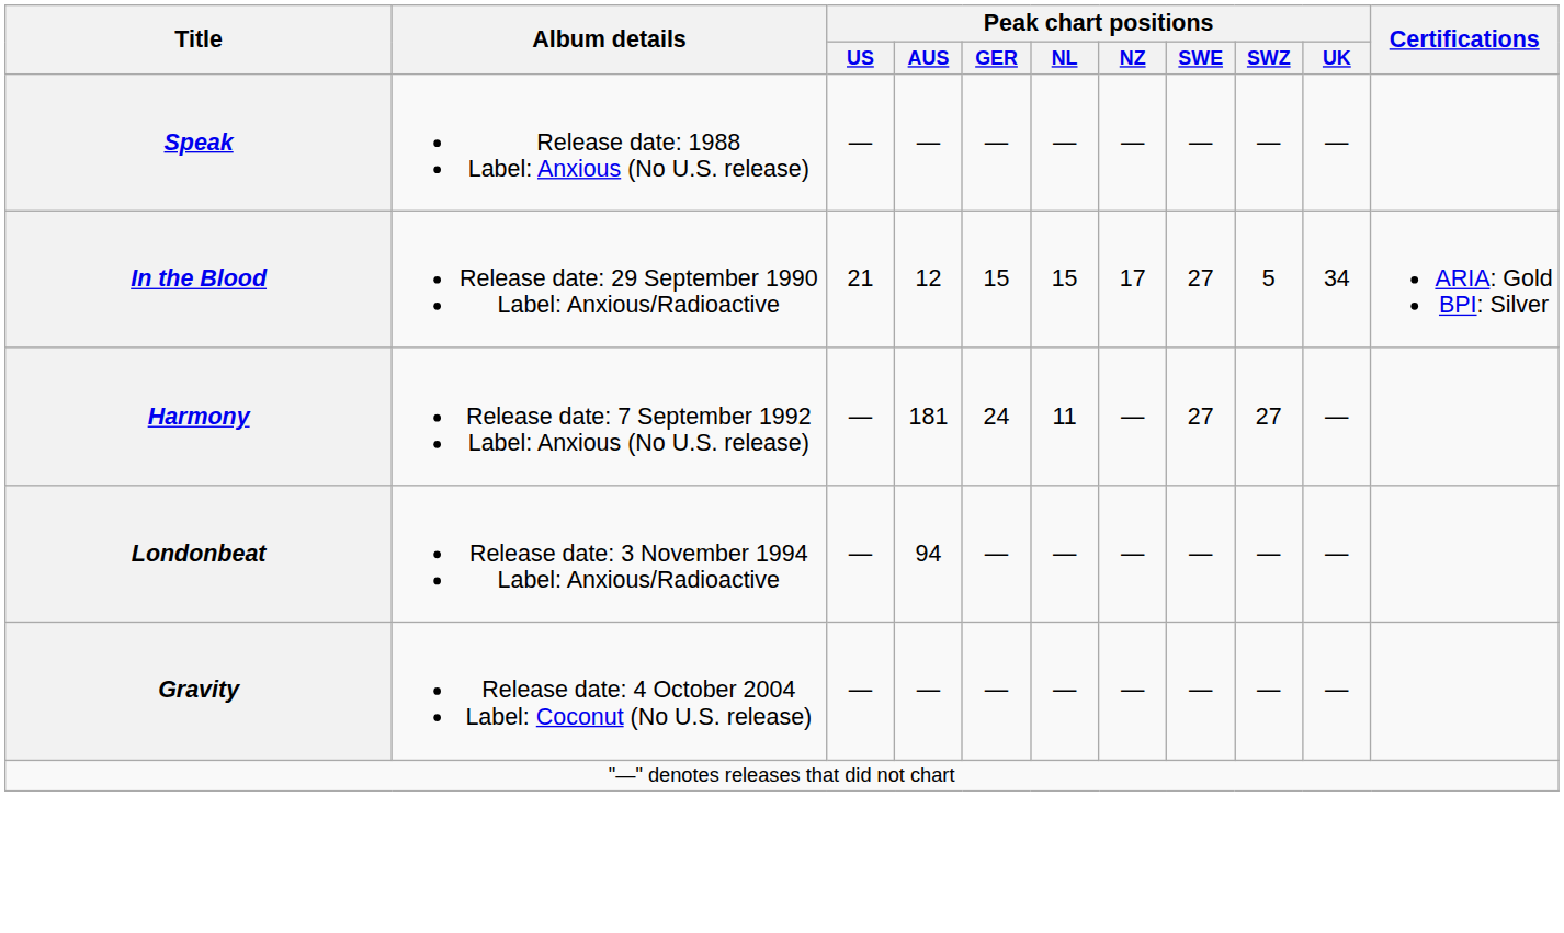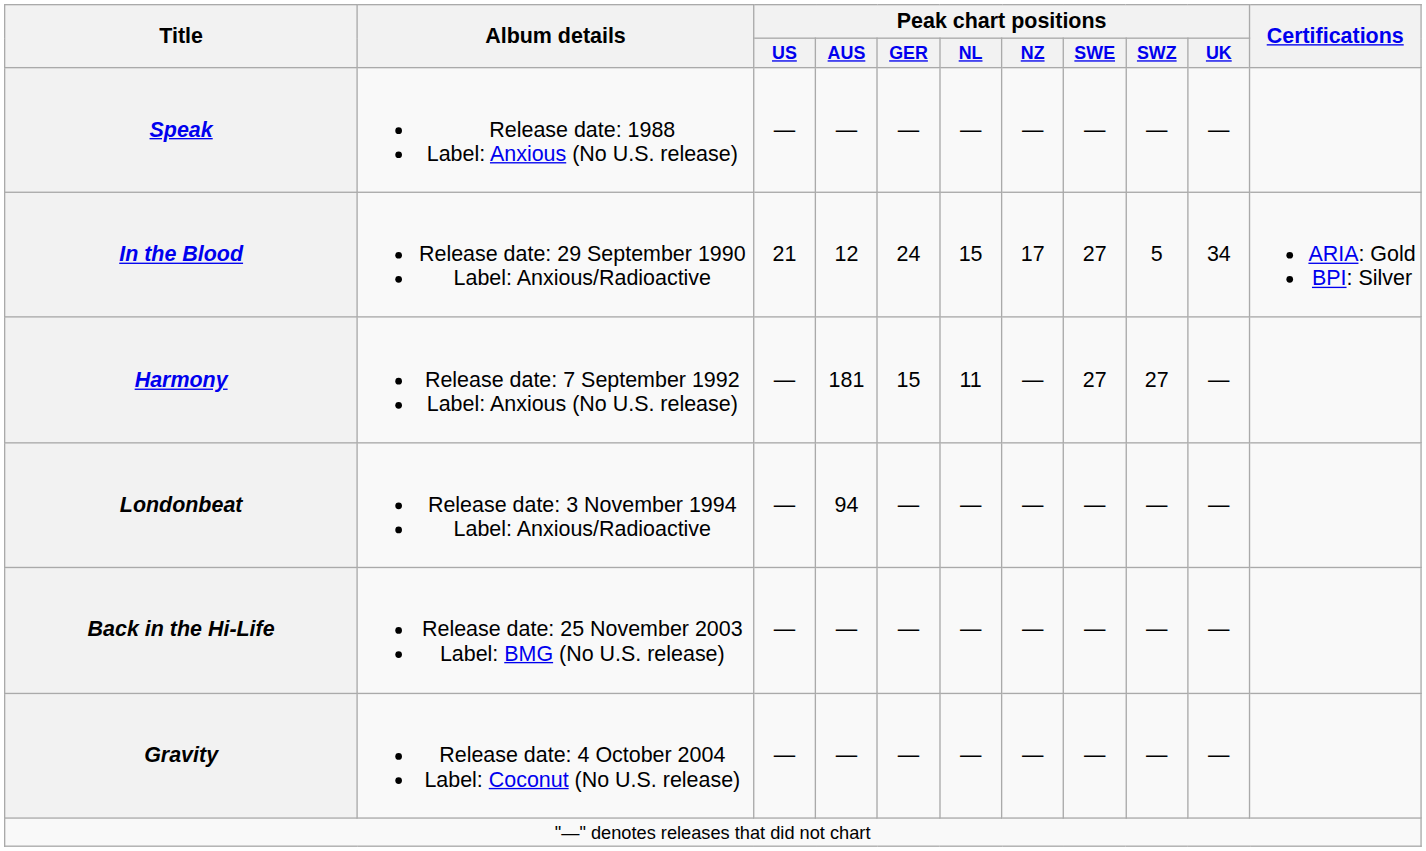In the Blood | Peak chart positions / GER: 15 -> 24
Harmony | Peak chart positions / GER: 24 -> 15
+ row: Back in the Hi-Life | Release date: 25 November 2003 Label: BMG (No U.S. release) | — | — | — | — | — | — | — | —
